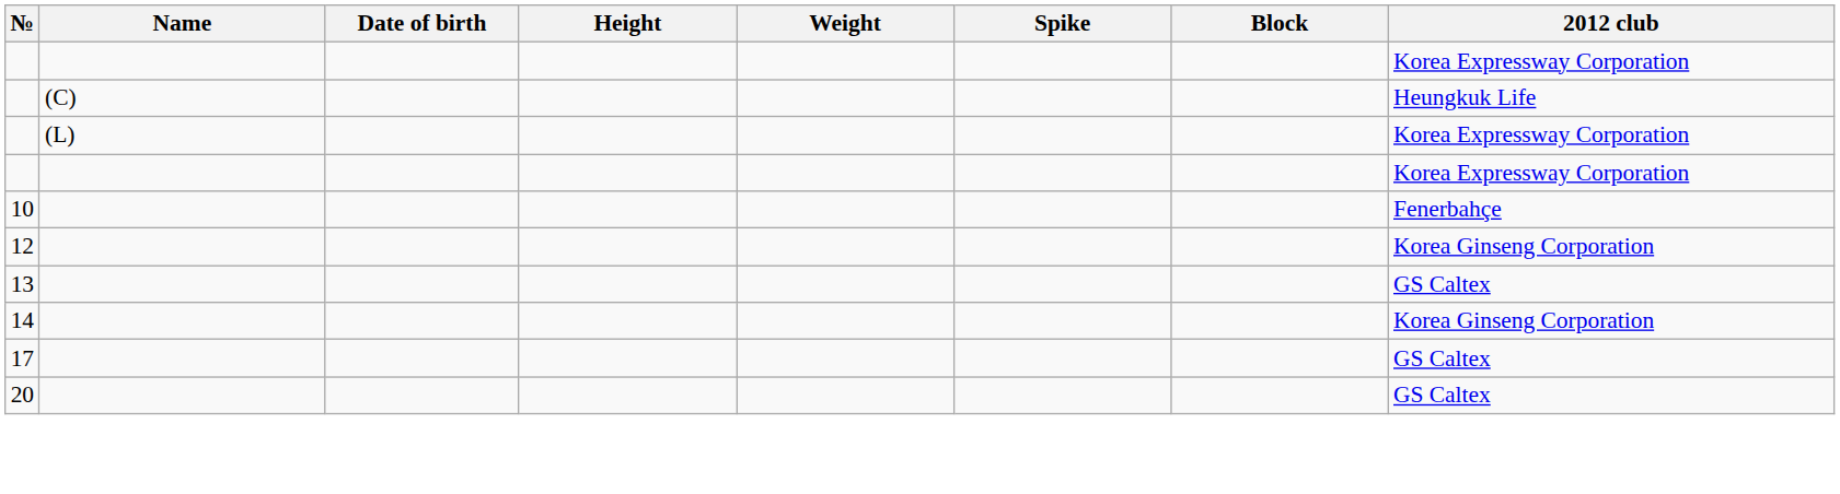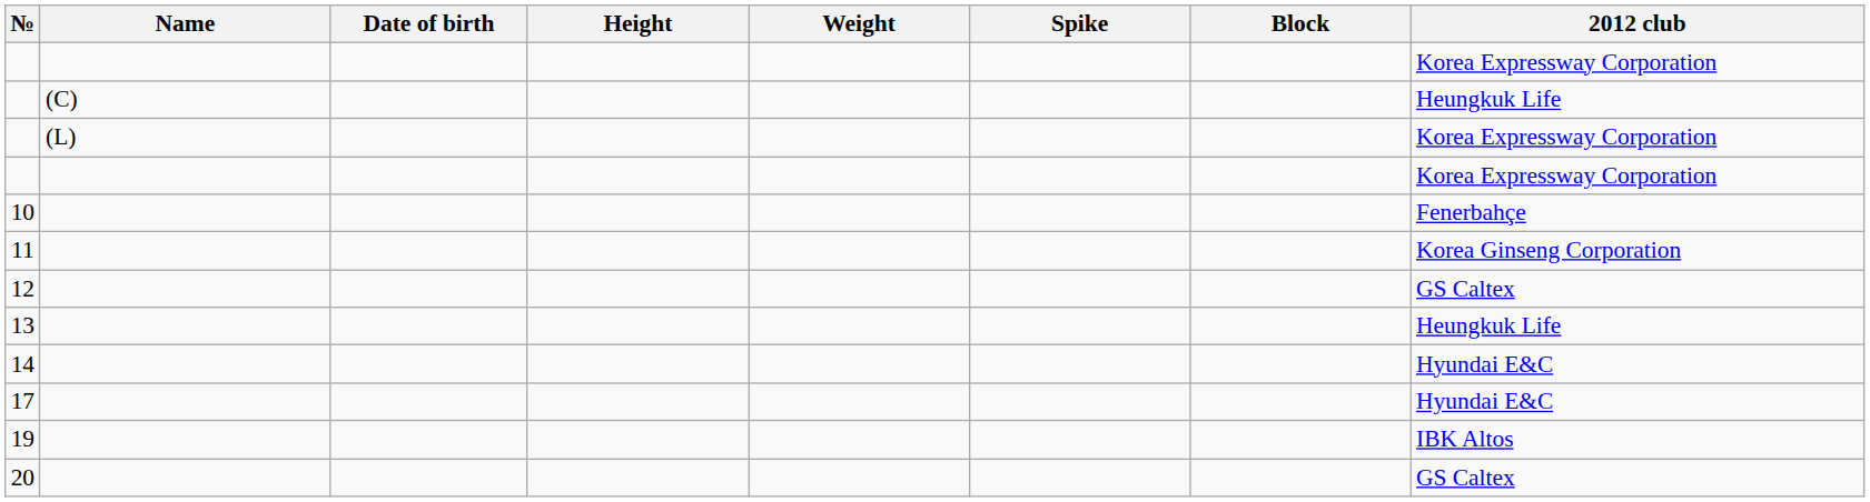+ row: 11 | Korea Ginseng Corporation
12 | 2012 club: Korea Ginseng Corporation -> GS Caltex
13 | 2012 club: GS Caltex -> Heungkuk Life
14 | 2012 club: Korea Ginseng Corporation -> Hyundai E&C
17 | 2012 club: GS Caltex -> Hyundai E&C
+ row: 19 | IBK Altos
